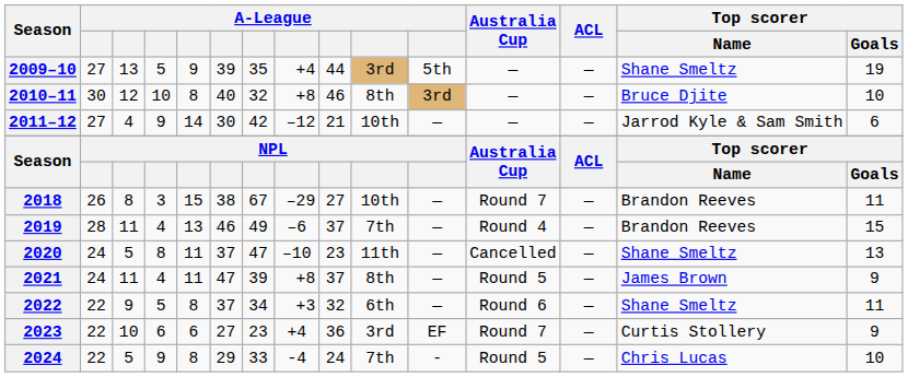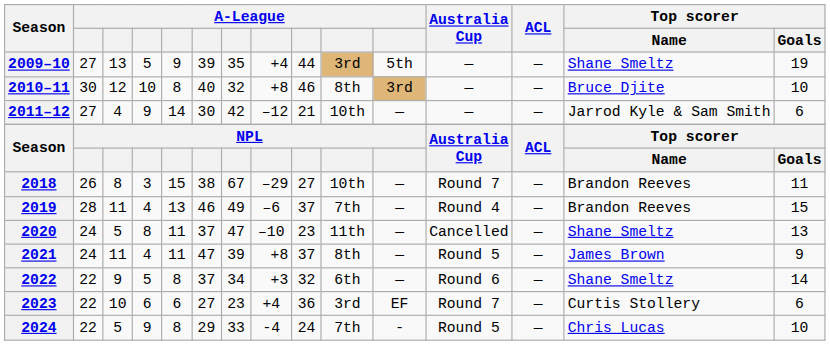2022 | Top scorer / Goals: 11 -> 14
2023 | Top scorer / Goals: 9 -> 6
